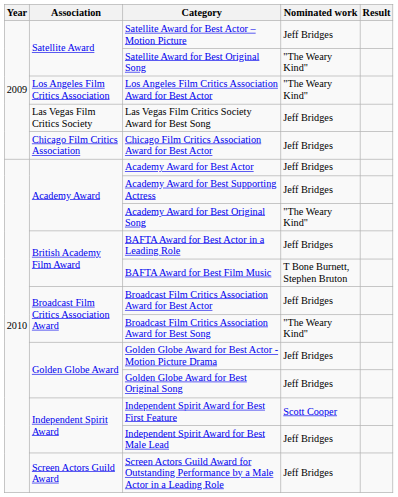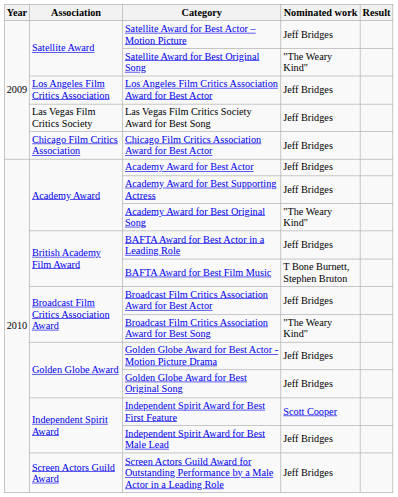Los Angeles Film Critics Association Award for Best Actor | Nominated work: "The Weary Kind" -> Jeff Bridges
